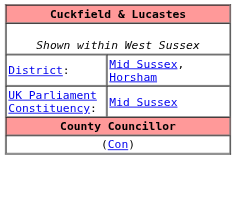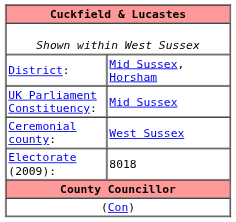+ row: Ceremonial county: | West Sussex
+ row: Electorate (2009): | 8018
